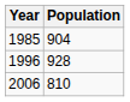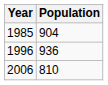1996 | Population: 928 -> 936
